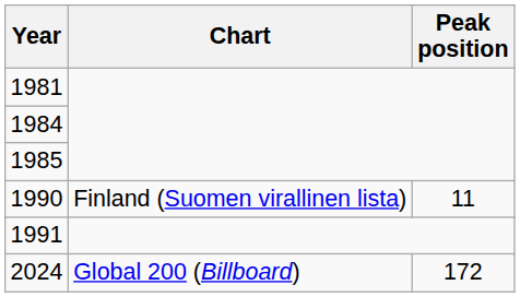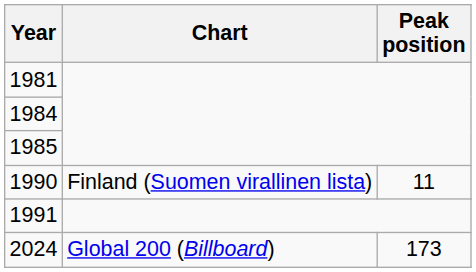2024 | Peak position: 172 -> 173
